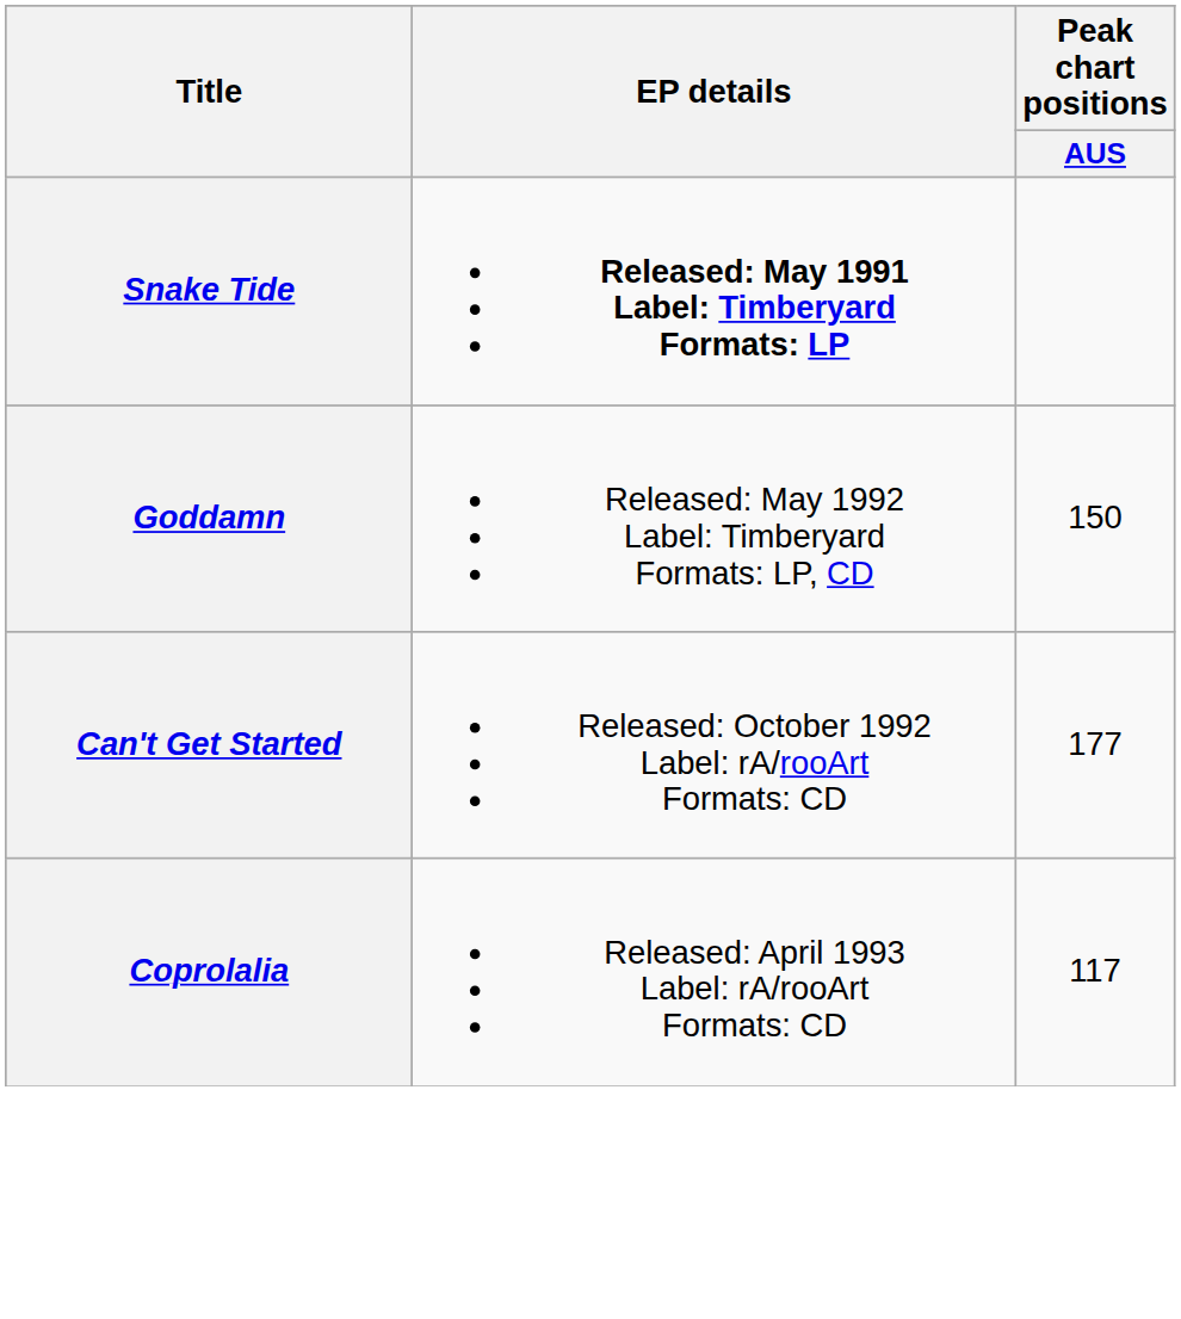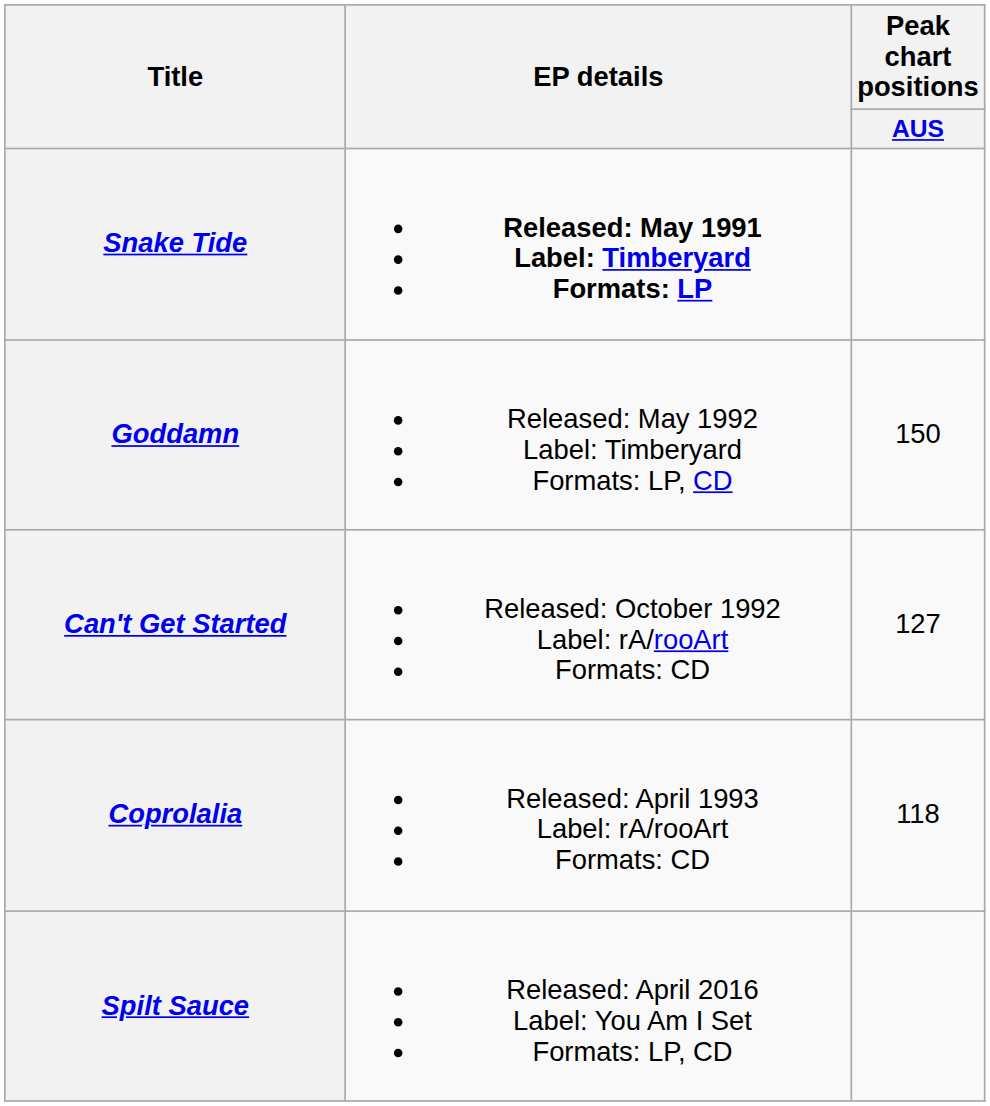Can't Get Started | Peak chart positions / AUS: 177 -> 127
Coprolalia | Peak chart positions / AUS: 117 -> 118
+ row: Spilt Sauce | Released: April 2016 Label: You Am I Set Formats: LP, CD
